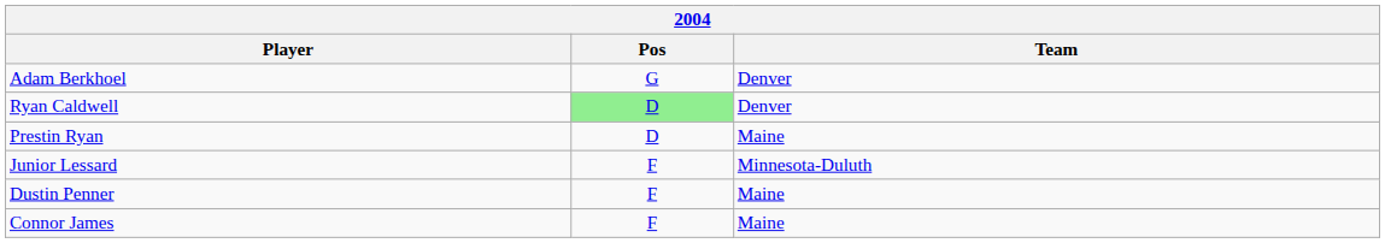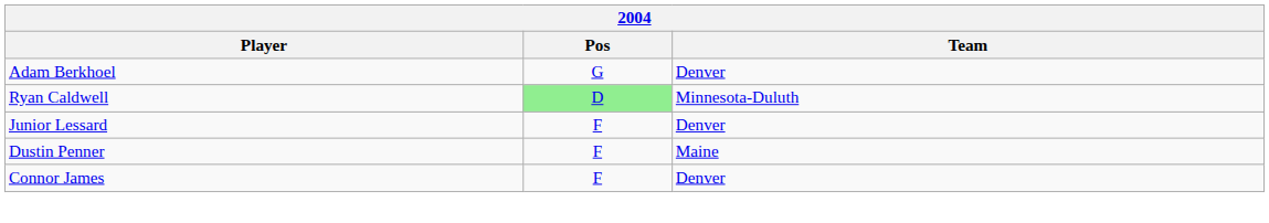Ryan Caldwell | Team: Denver -> Minnesota-Duluth
- row: Prestin Ryan | D | Maine
Junior Lessard | Team: Minnesota-Duluth -> Denver
Connor James | Team: Maine -> Denver
